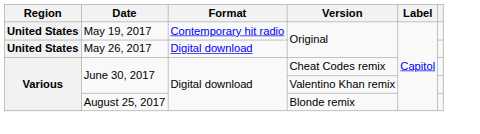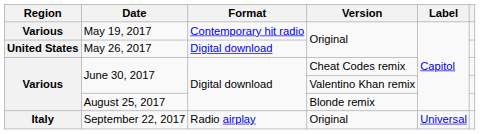May 19, 2017 | Region: United States -> Various
+ row: Italy | September 22, 2017 | Radio airplay | Original | Universal
